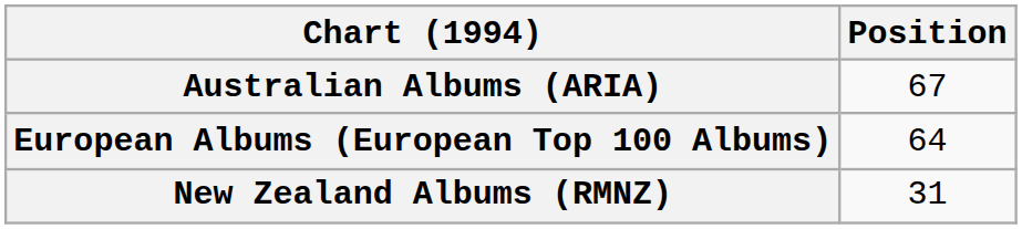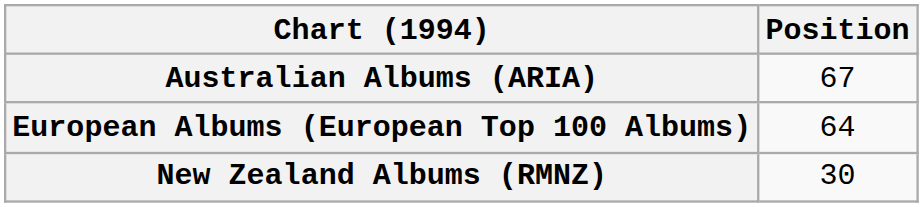New Zealand Albums (RMNZ) | Position: 31 -> 30
